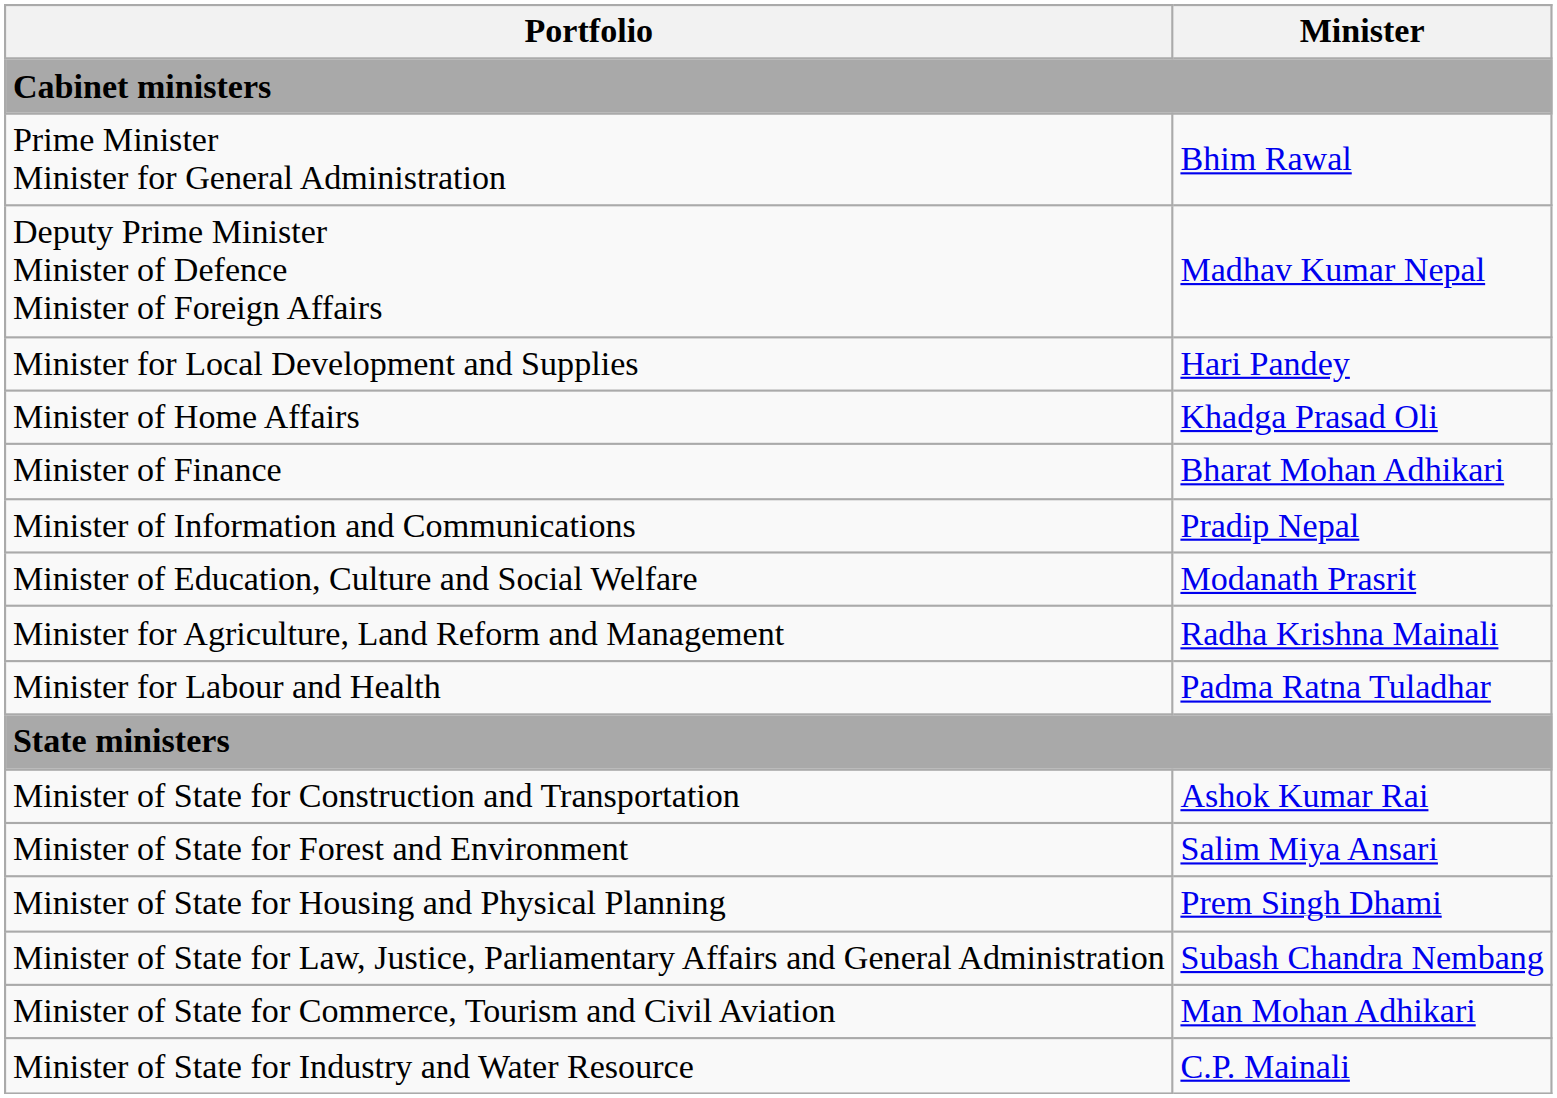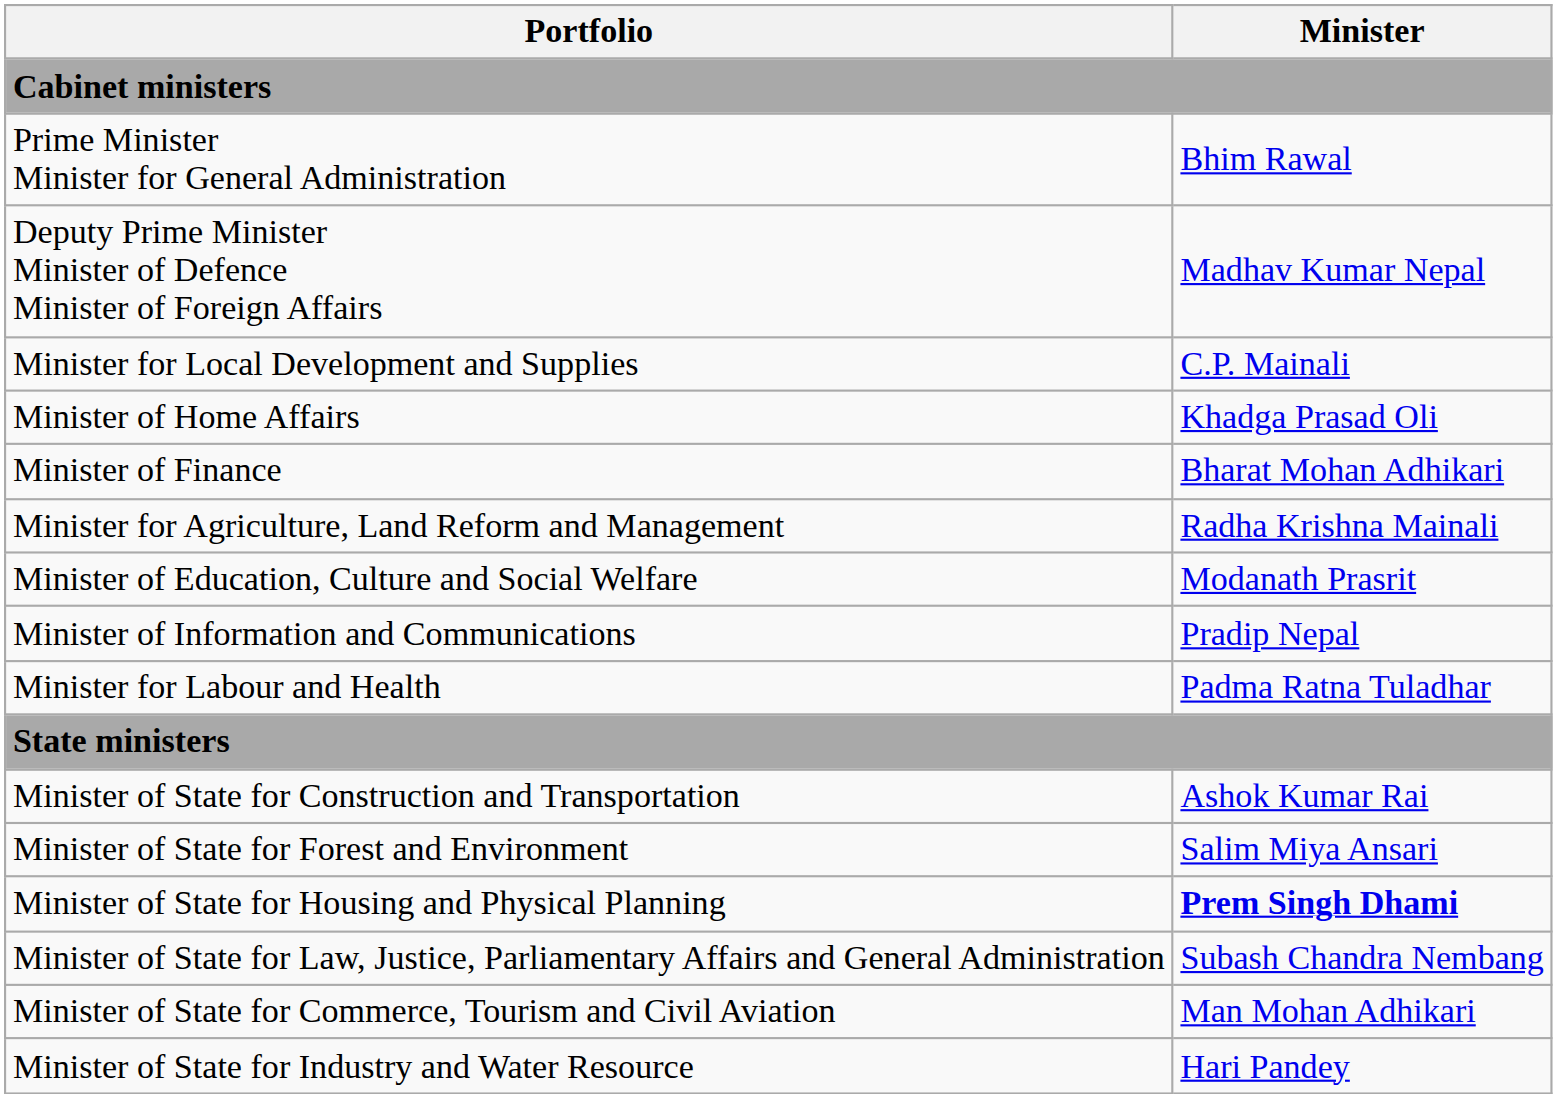Minister for Local Development and Supplies | Minister: Hari Pandey -> C.P. Mainali
rows swapped: Minister for Agriculture, Land Reform and Management <-> Minister of Information and Communications
Minister of State for Housing and Physical Planning | Minister: normal -> bold
Minister of State for Industry and Water Resource | Minister: C.P. Mainali -> Hari Pandey
